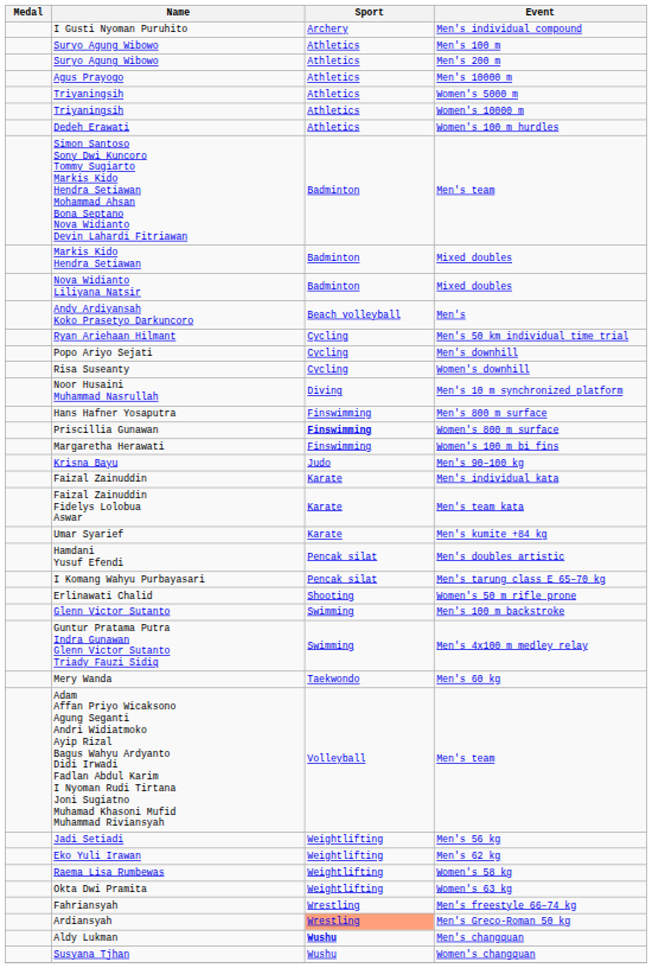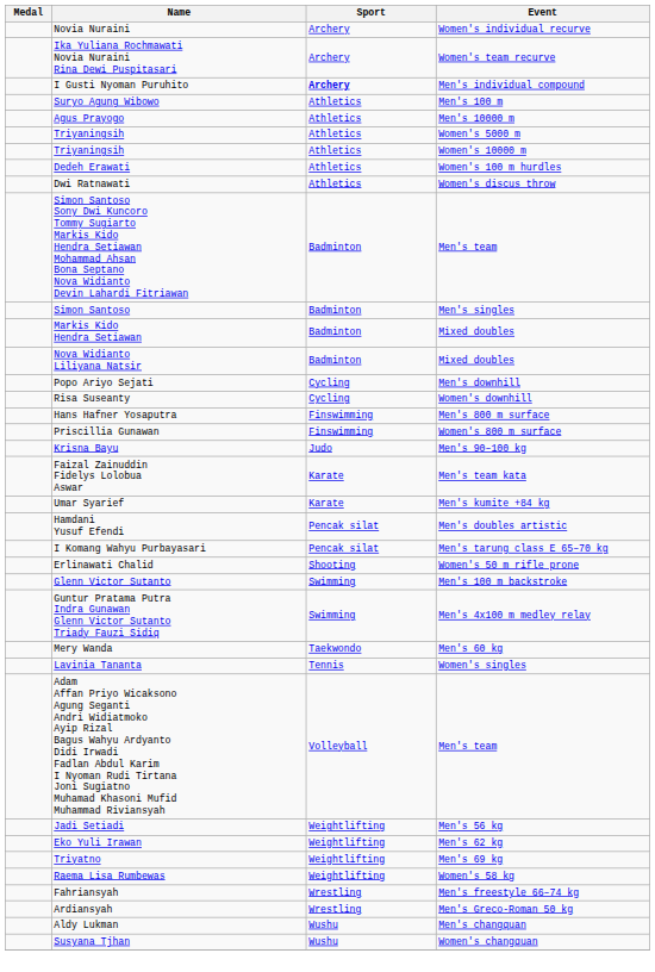+ row: Novia Nuraini | Archery | Women's individual recurve
+ row: Ika Yuliana Rochmawati Novia Nuraini Rina Dewi Puspitasari | Archery | Women's team recurve
I Gusti Nyoman Puruhito | Sport: normal -> bold
- row: Suryo Agung Wibowo | Athletics | Men's 200 m
+ row: Dwi Ratnawati | Athletics | Women's discus throw
+ row: Simon Santoso | Badminton | Men's singles
- row: Andy Ardiyansah Koko Prasetyo Darkuncoro | Beach volleyball | Men's
- row: Ryan Ariehaan Hilmant | Cycling | Men's 50 km individual time trial
- row: Noor Husaini Muhammad Nasrullah | Diving | Men's 10 m synchronized platform
Priscillia Gunawan | Sport: bold -> normal
- row: Margaretha Herawati | Finswimming | Women's 100 m bi fins
- row: Faizal Zainuddin | Karate | Men's individual kata
+ row: Lavinia Tananta | Tennis | Women's singles
+ row: Triyatno | Weightlifting | Men's 69 kg
- row: Okta Dwi Pramita | Weightlifting | Women's 63 kg
Ardiansyah | Sport: lightsalmon background -> no background
Aldy Lukman | Sport: bold -> normal
